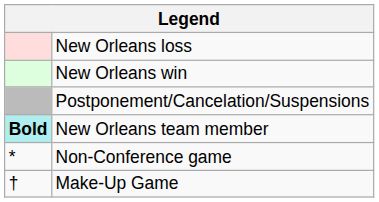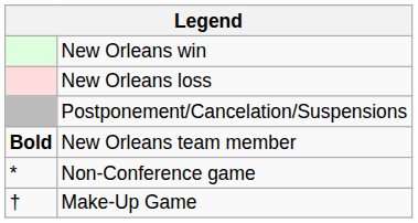rows swapped: New Orleans win <-> New Orleans loss
New Orleans team member | column 1: paleturquoise background -> no background
